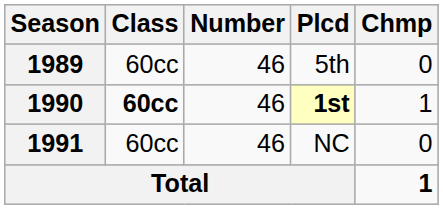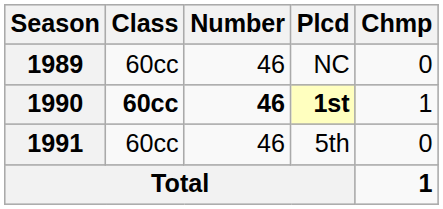1989 | Plcd: 5th -> NC
1990 | Number: normal -> bold
1991 | Plcd: NC -> 5th
